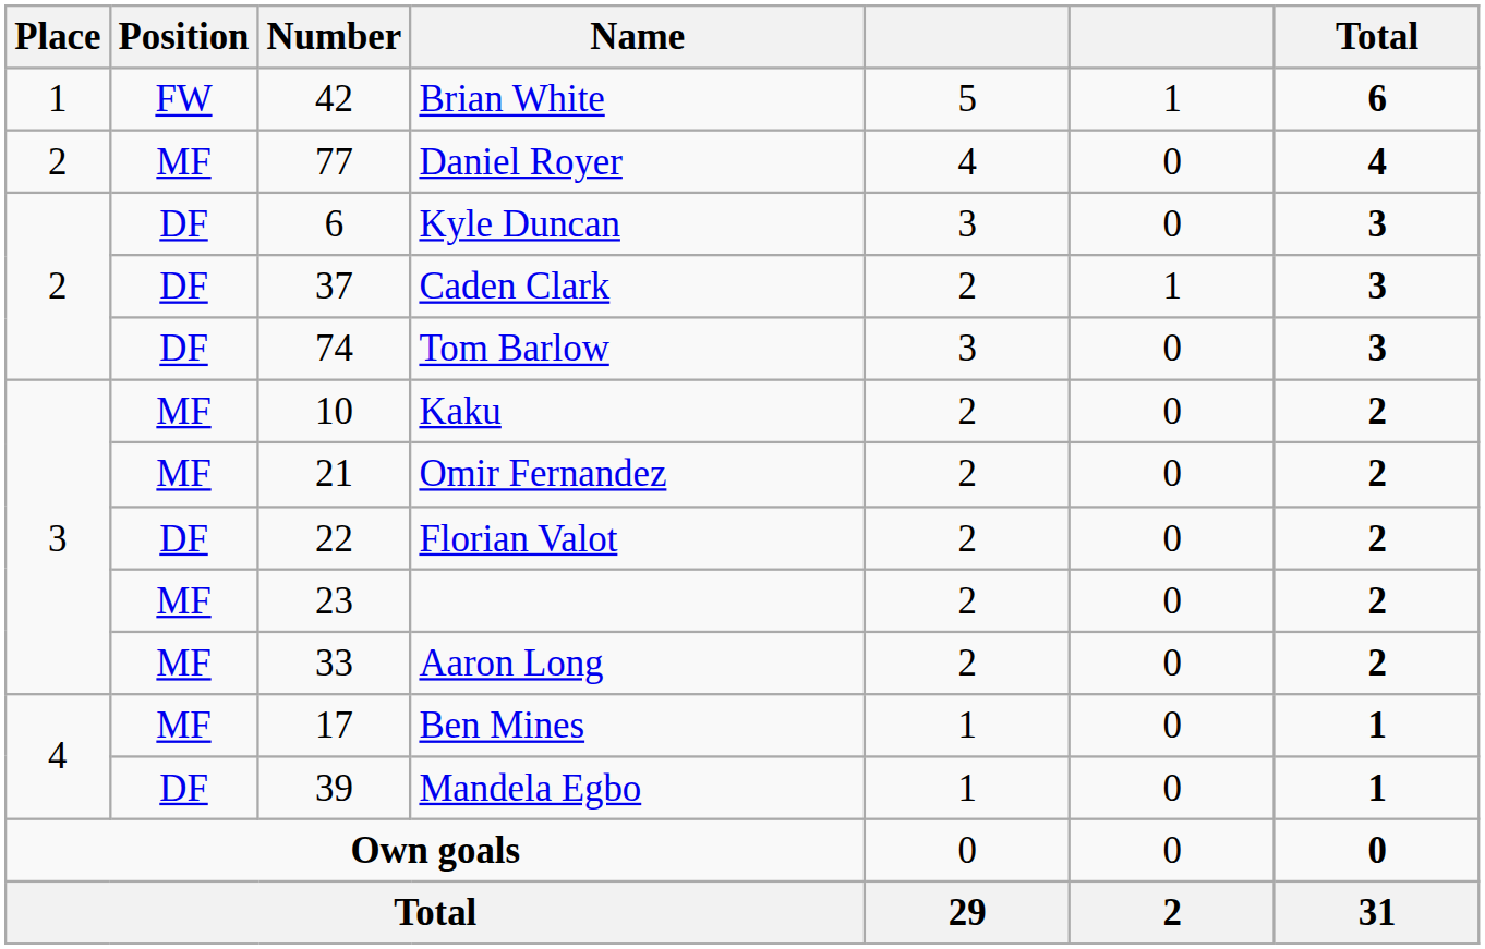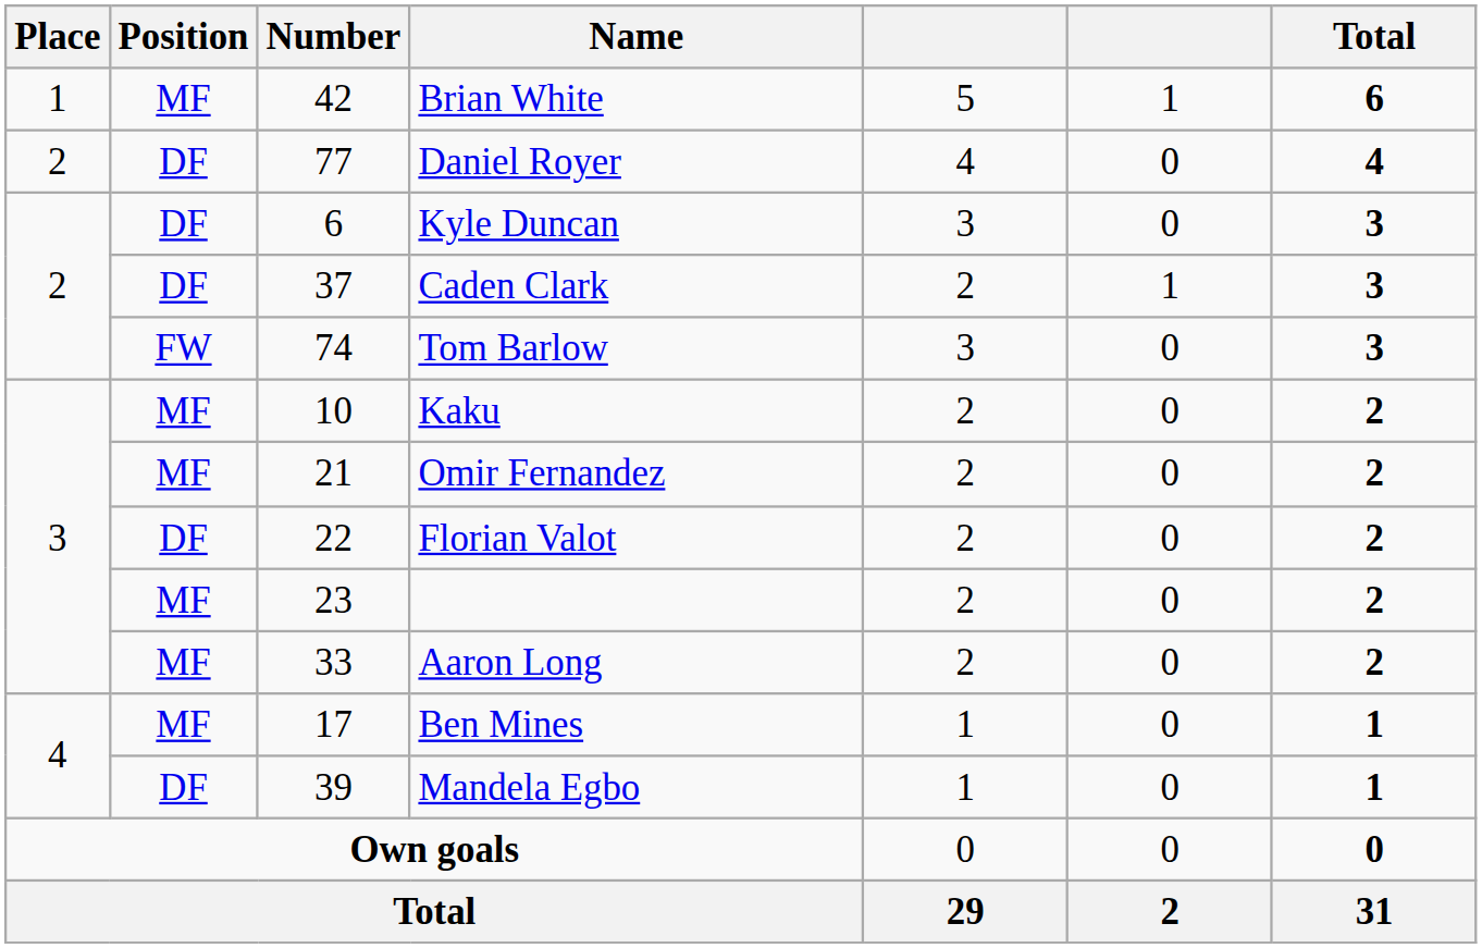Brian White | Position: FW -> MF
Daniel Royer | Position: MF -> DF
Tom Barlow | Position: DF -> FW
